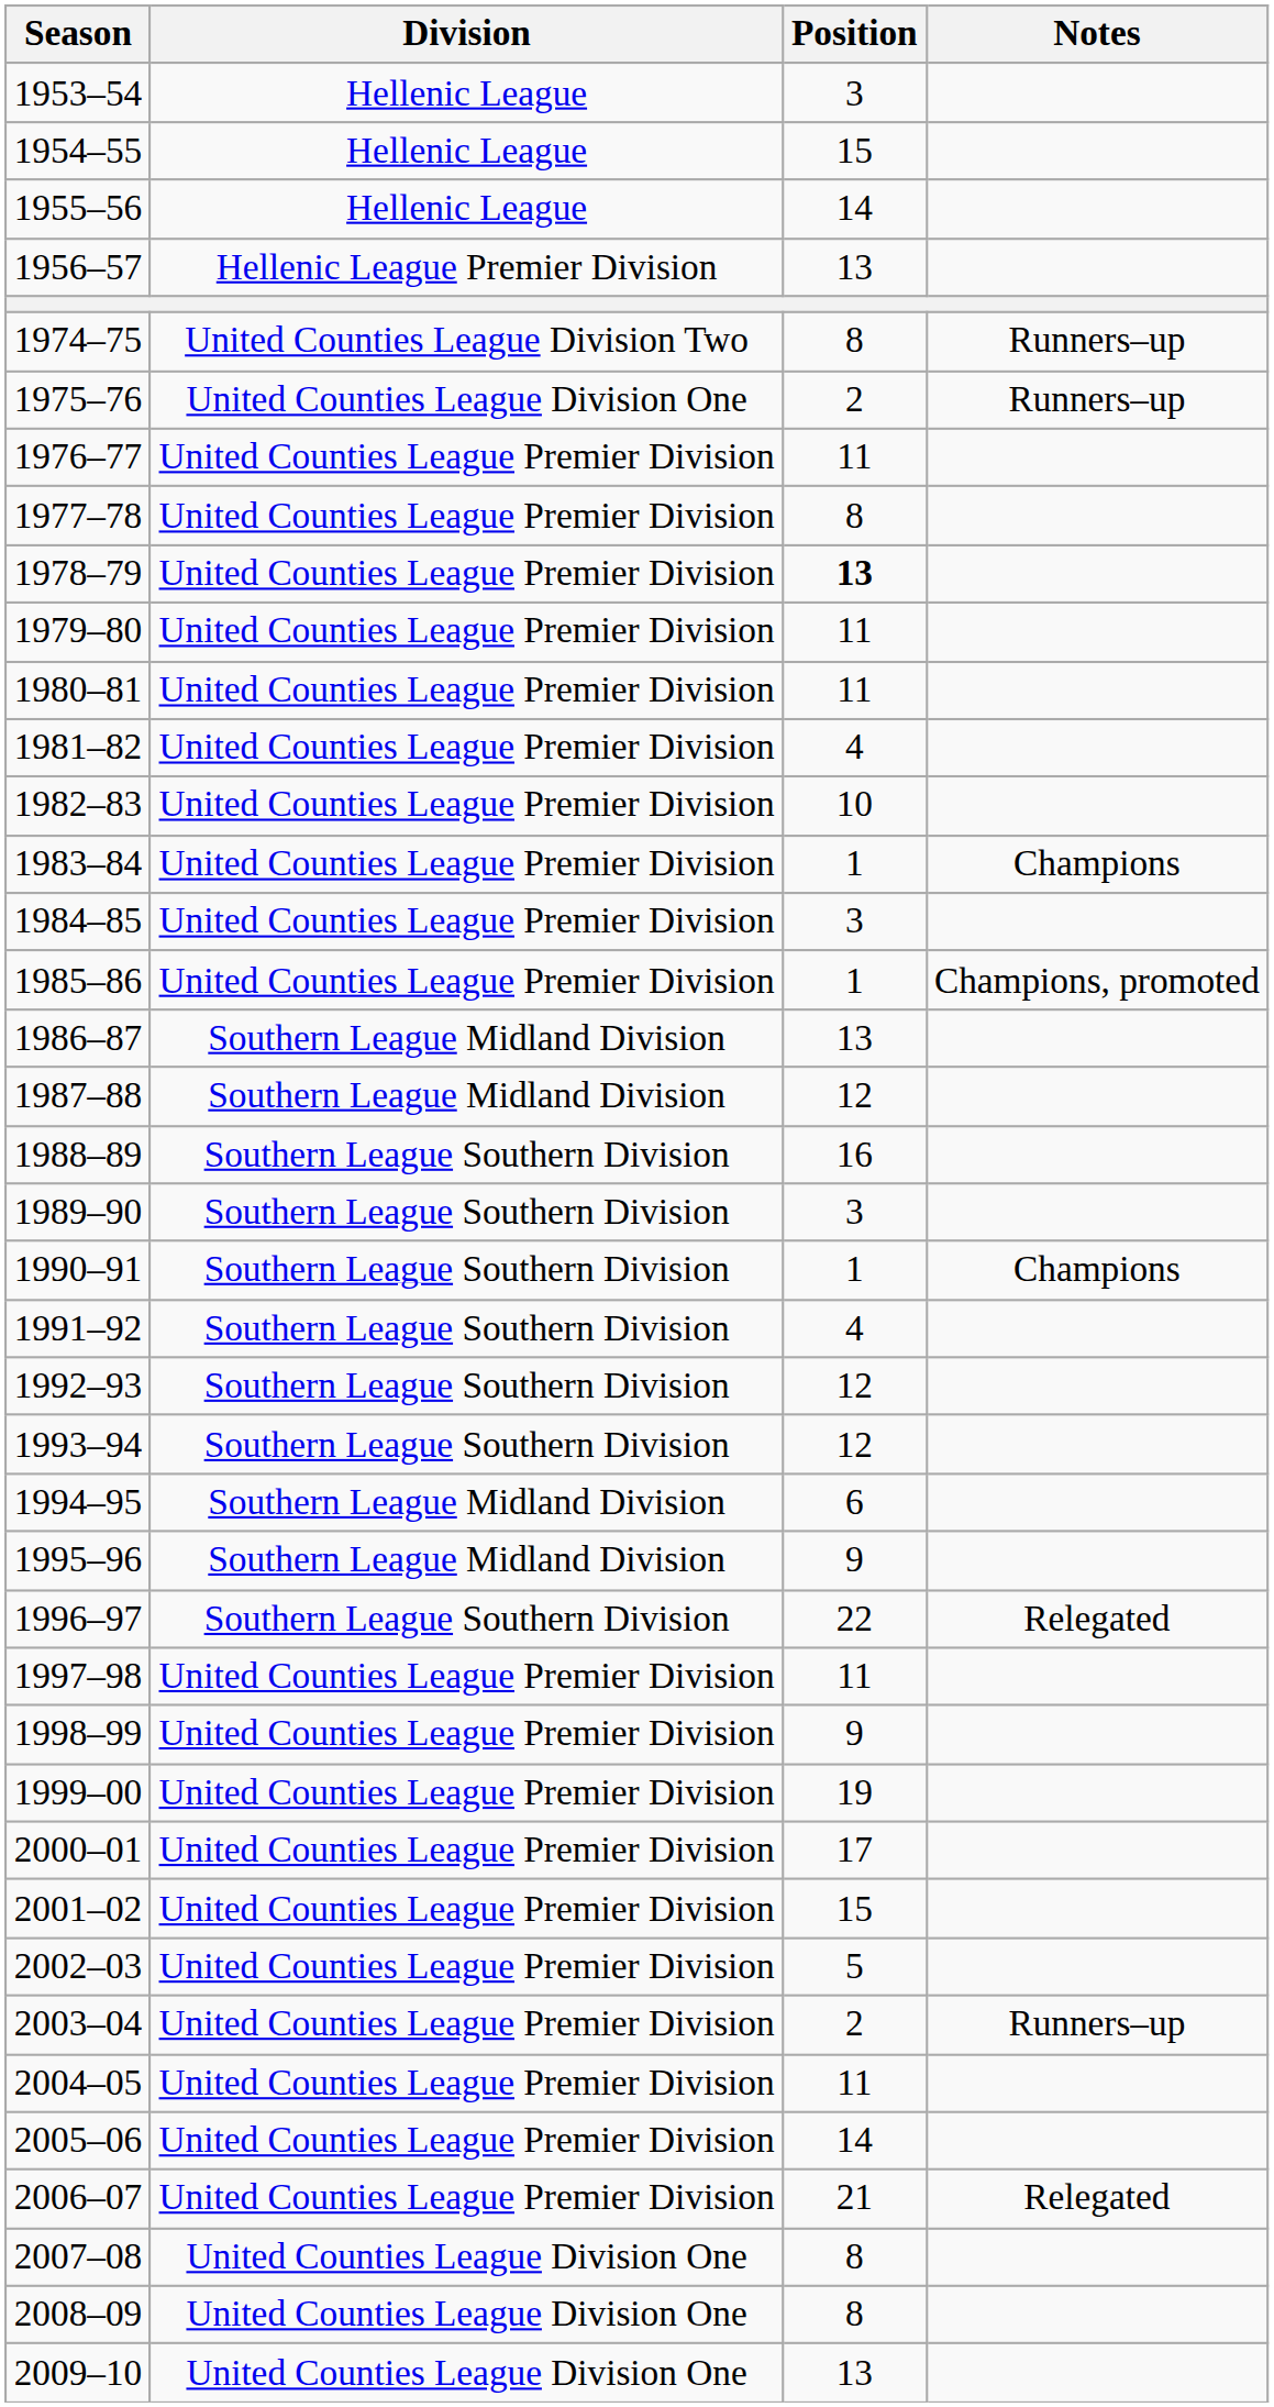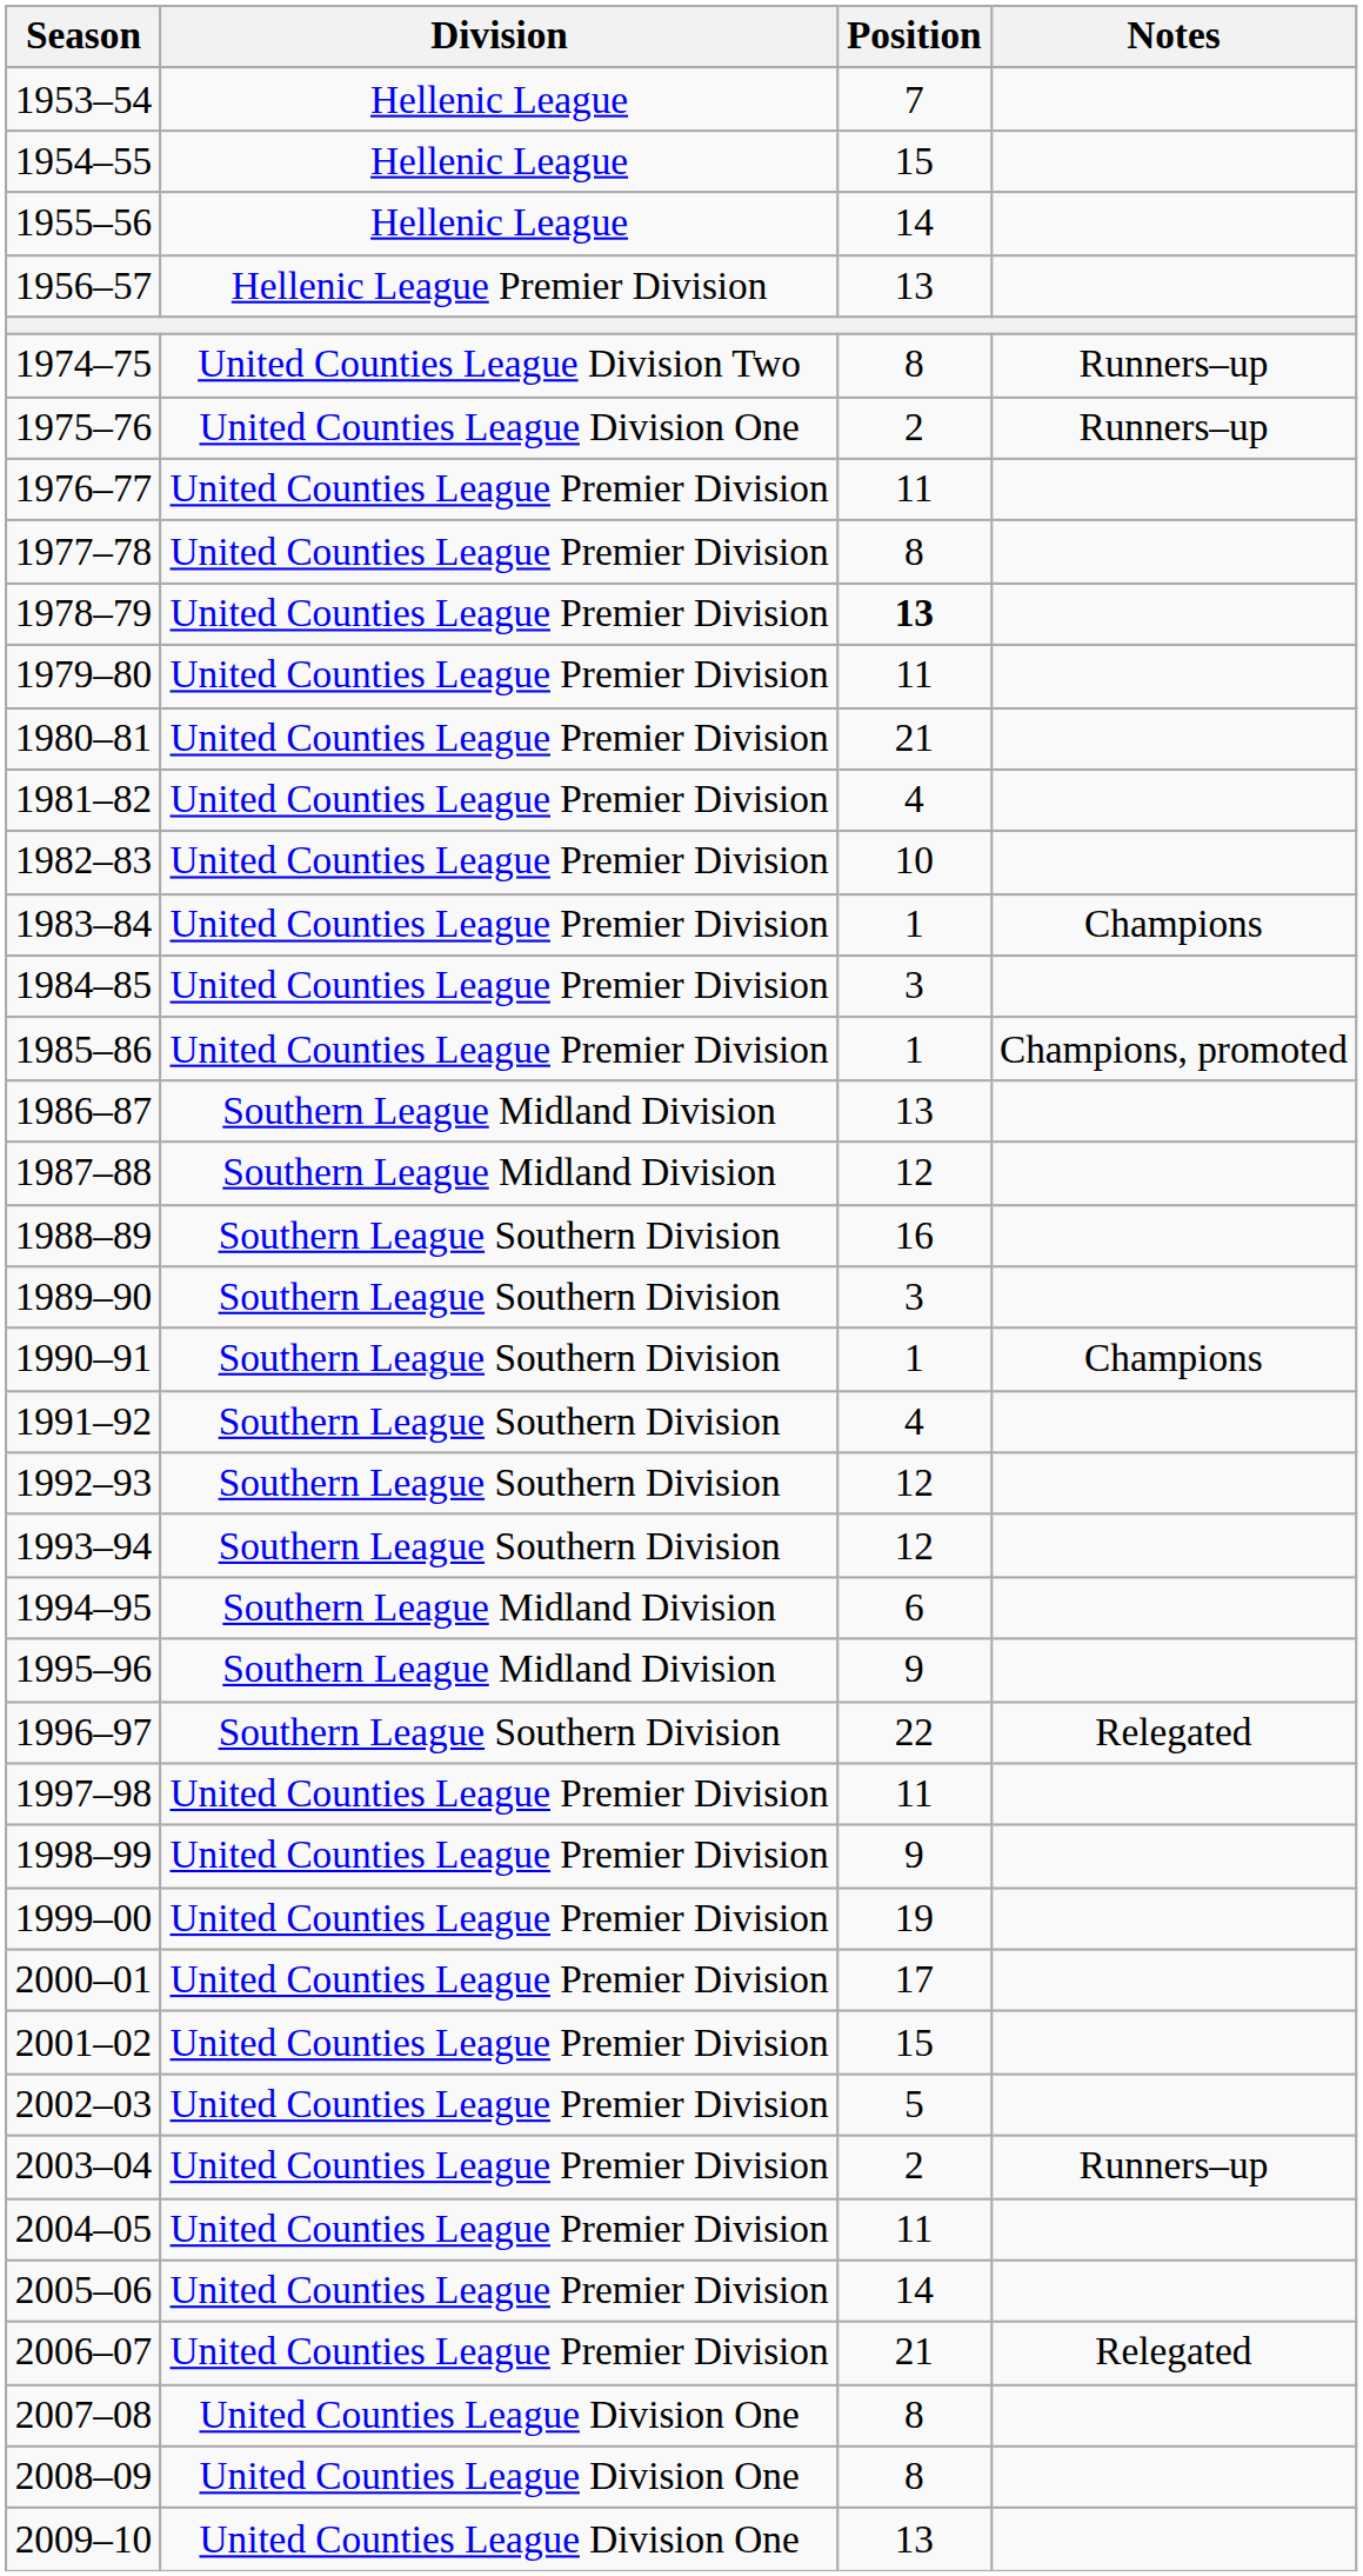1953–54 | Position: 3 -> 7
1980–81 | Position: 11 -> 21
